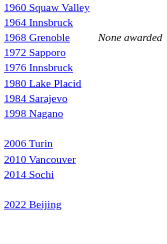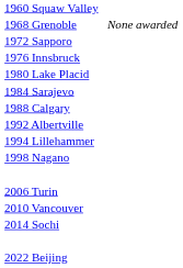- row: 1964 Innsbruck
+ row: 1988 Calgary
+ row: 1992 Albertville
+ row: 1994 Lillehammer
